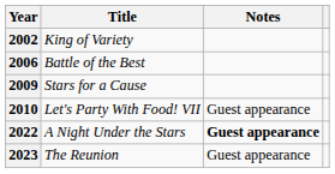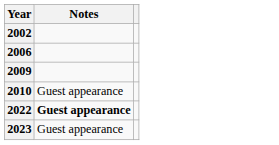- column: Title | King of Variety | Battle of the Best | Stars for a Cause | Let's Party With Food! VII | A Night Under the Stars | The Reunion
